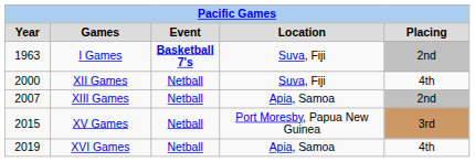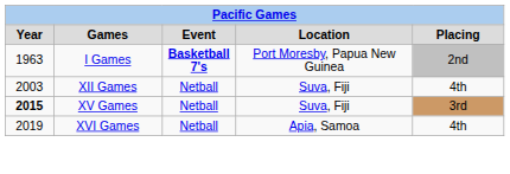I Games | Location: Suva, Fiji -> Port Moresby, Papua New Guinea
XII Games | Year: 2000 -> 2003
- row: 2007 | XIII Games | Netball | Apia, Samoa | 2nd
XV Games | Year: normal -> bold
XV Games | Location: Port Moresby, Papua New Guinea -> Suva, Fiji
